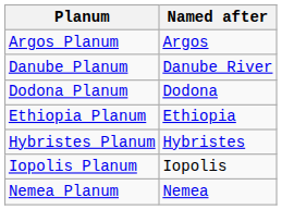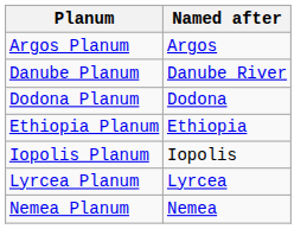- row: Hybristes Planum | Hybristes
+ row: Lyrcea Planum | Lyrcea
